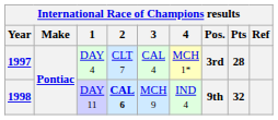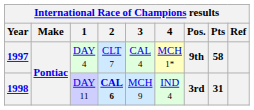1997 | Pos.: 3rd -> 9th
1997 | Pts: 28 -> 58
1998 | Pos.: 9th -> 3rd
1998 | Pts: 32 -> 31
